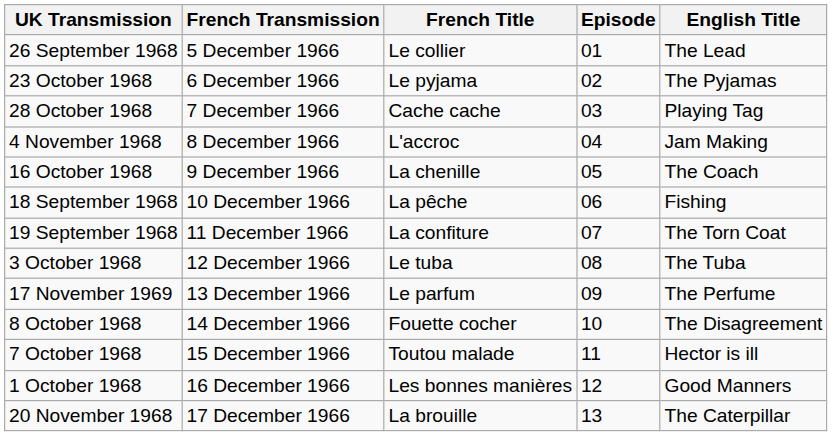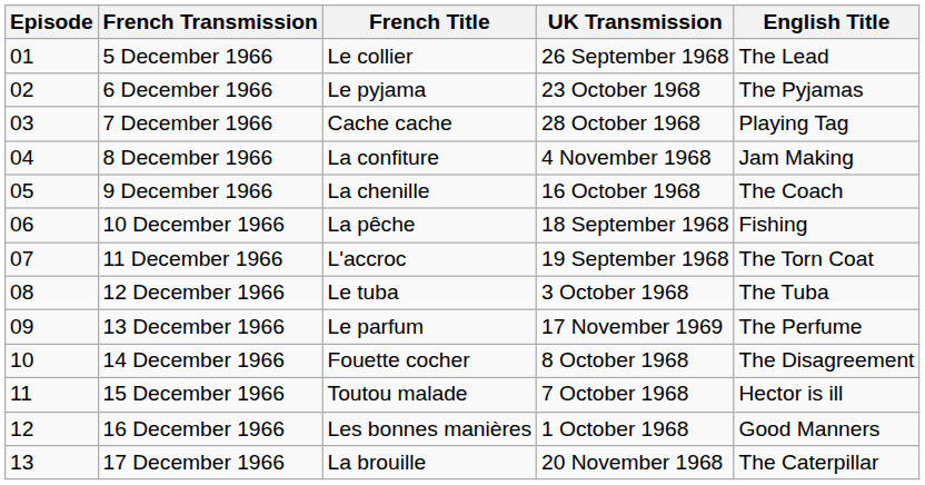columns swapped: Episode <-> UK Transmission
8 December 1966 | French Title: L'accroc -> La confiture
11 December 1966 | French Title: La confiture -> L'accroc
